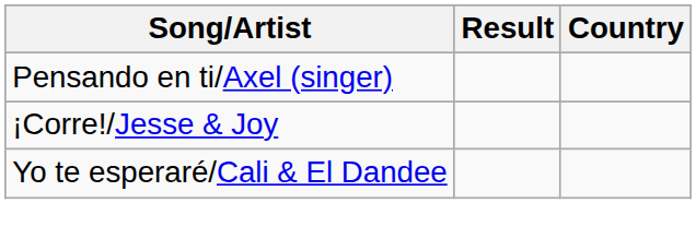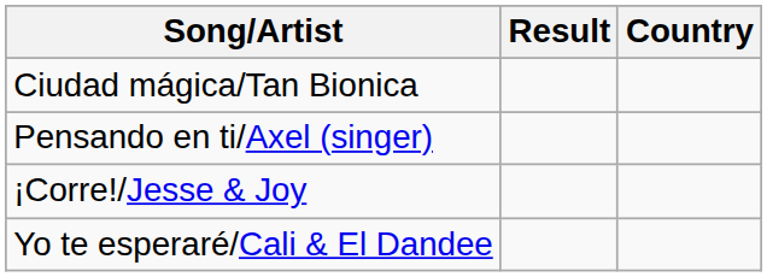+ row: Ciudad mágica/Tan Bionica
